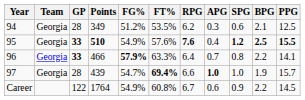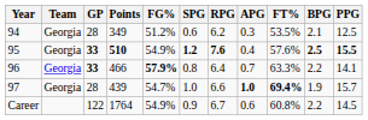columns swapped: FT% <-> SPG
